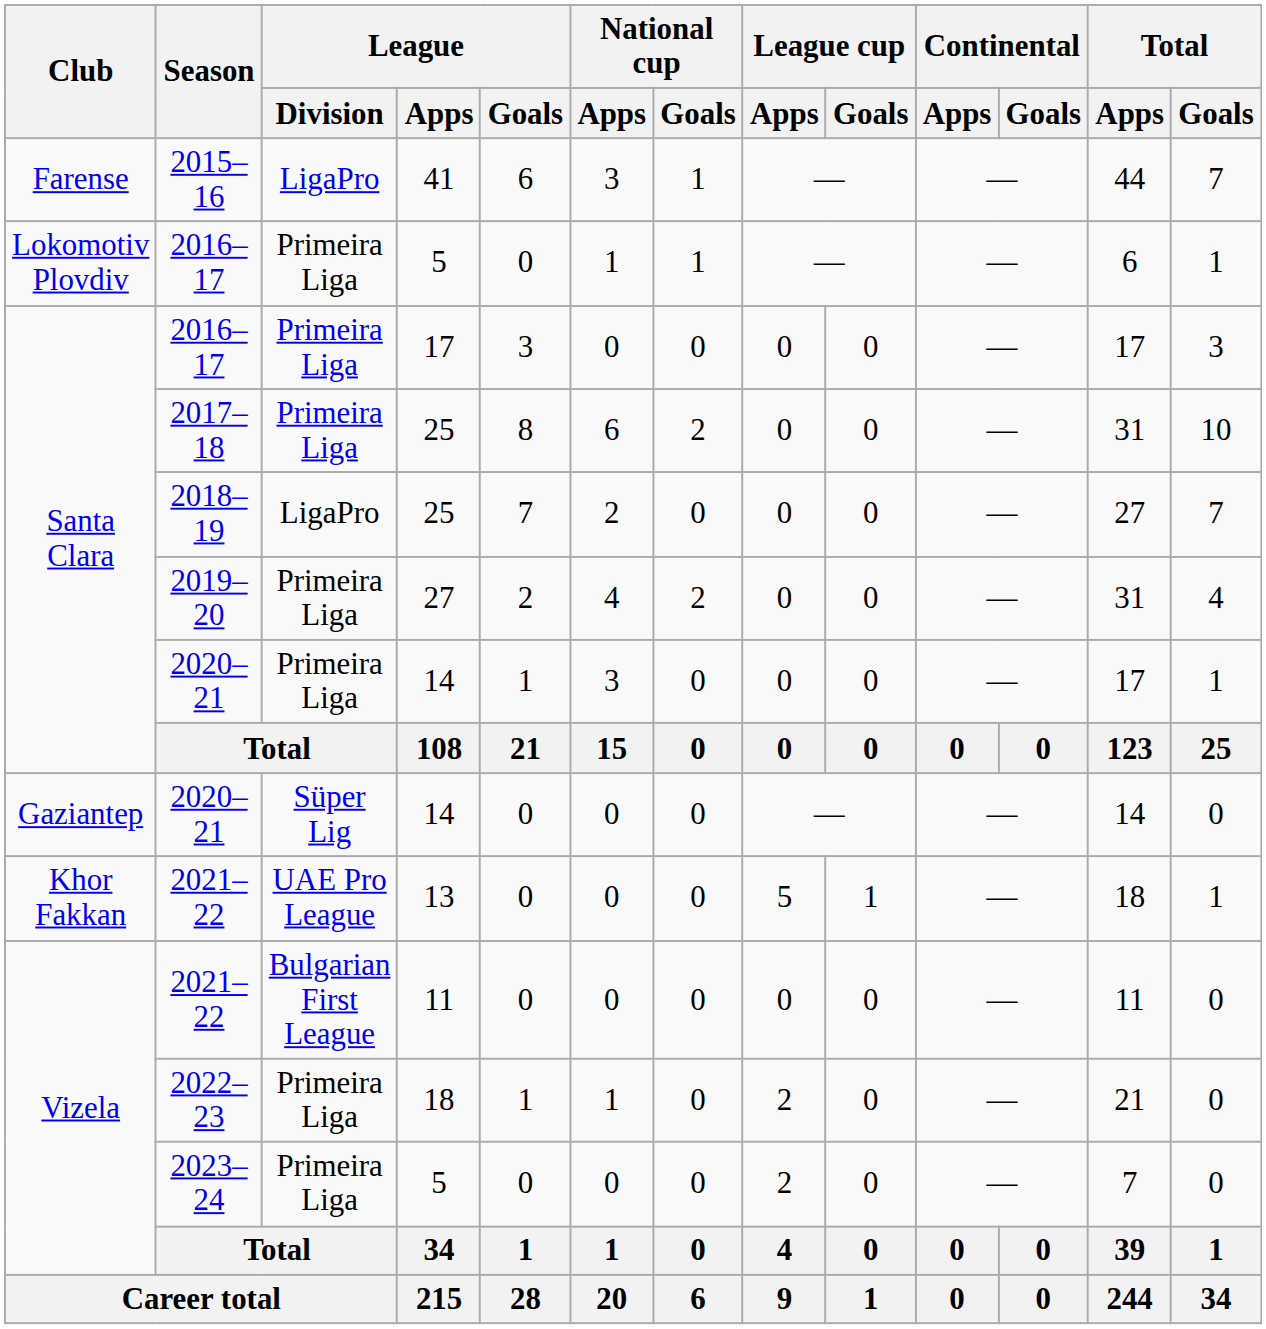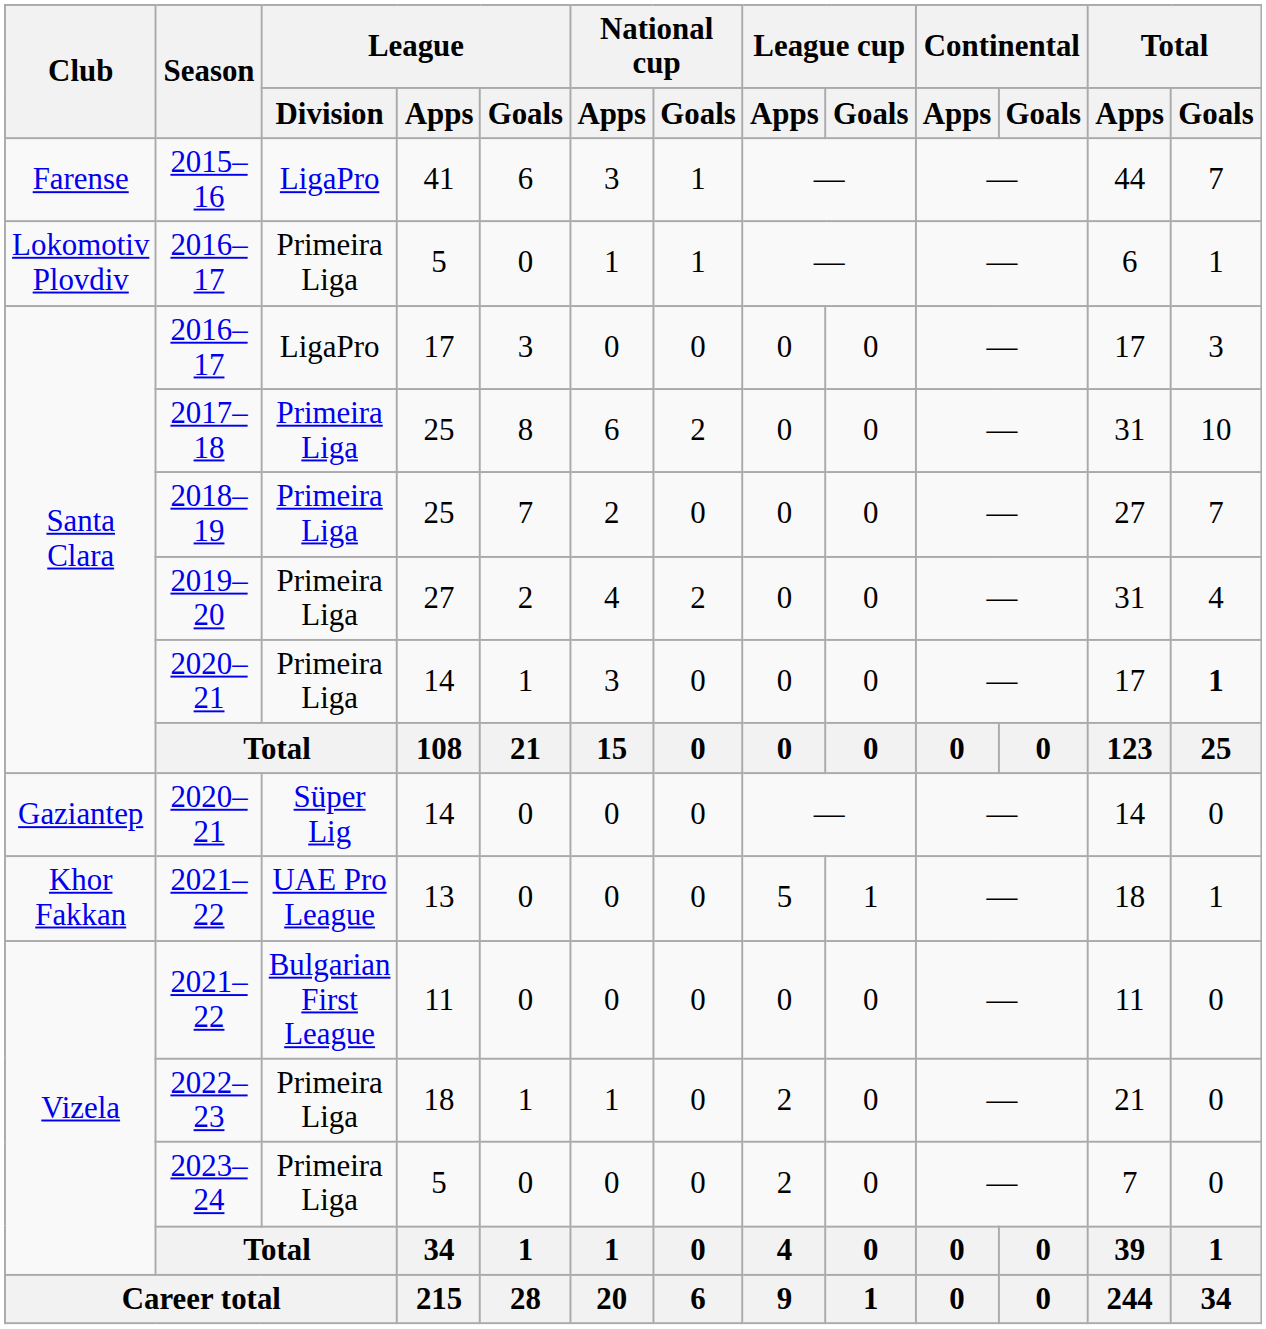Santa Clara / 2016–17 | League / Division: Primeira Liga -> LigaPro
2018–19 | League / Division: LigaPro -> Primeira Liga
Santa Clara / 2020–21 | Total / Goals: normal -> bold
